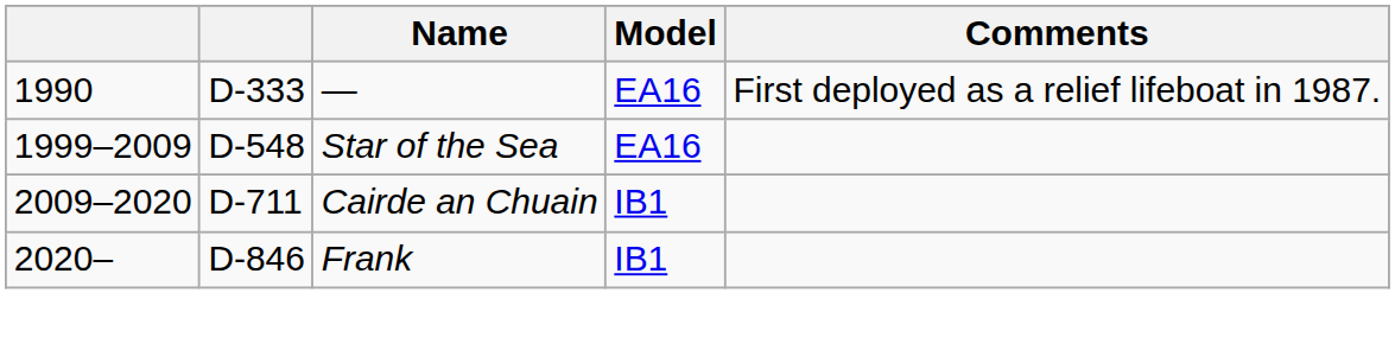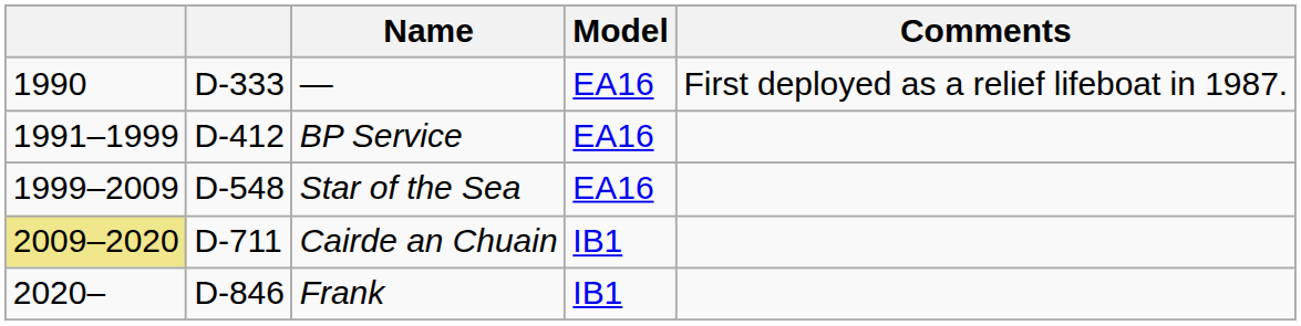+ row: 1991–1999 | D-412 | BP Service | EA16
Cairde an Chuain | column 1: no background -> khaki background
